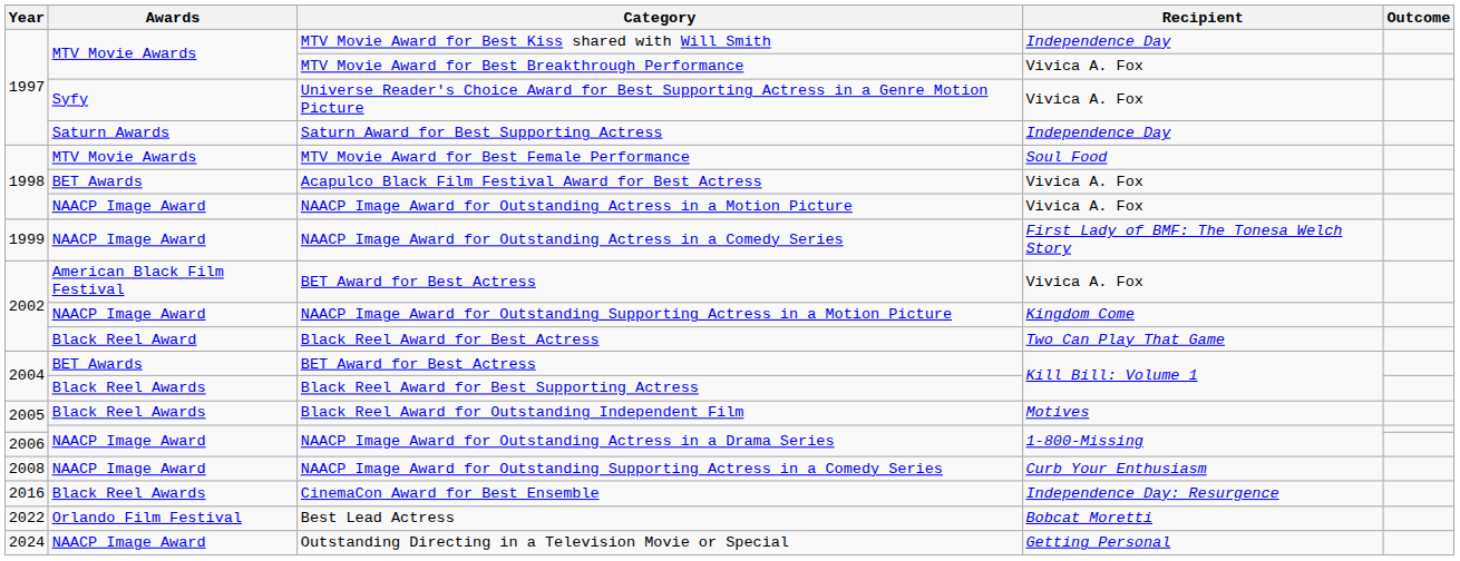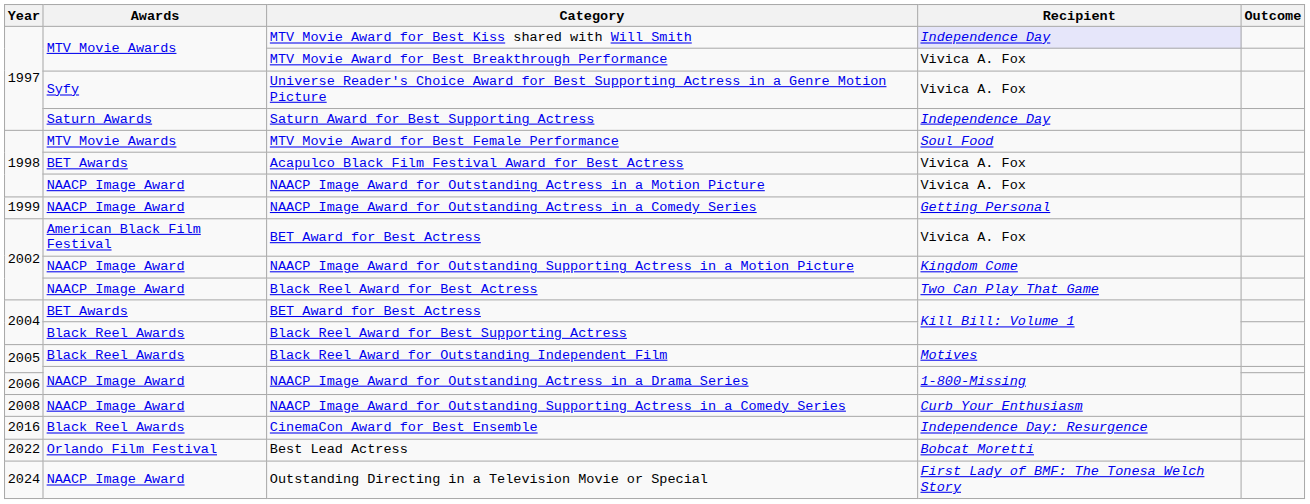MTV Movie Award for Best Kiss shared with Will Smith | Recipient: no background -> lavender background
NAACP Image Award for Outstanding Actress in a Comedy Series | Recipient: First Lady of BMF: The Tonesa Welch Story -> Getting Personal
Black Reel Award for Best Actress | Awards: Black Reel Award -> NAACP Image Award
Outstanding Directing in a Television Movie or Special | Recipient: Getting Personal -> First Lady of BMF: The Tonesa Welch Story
